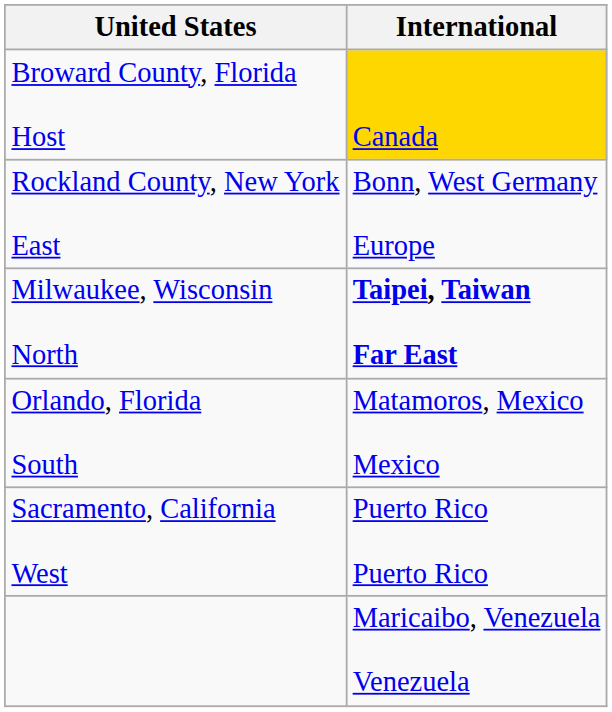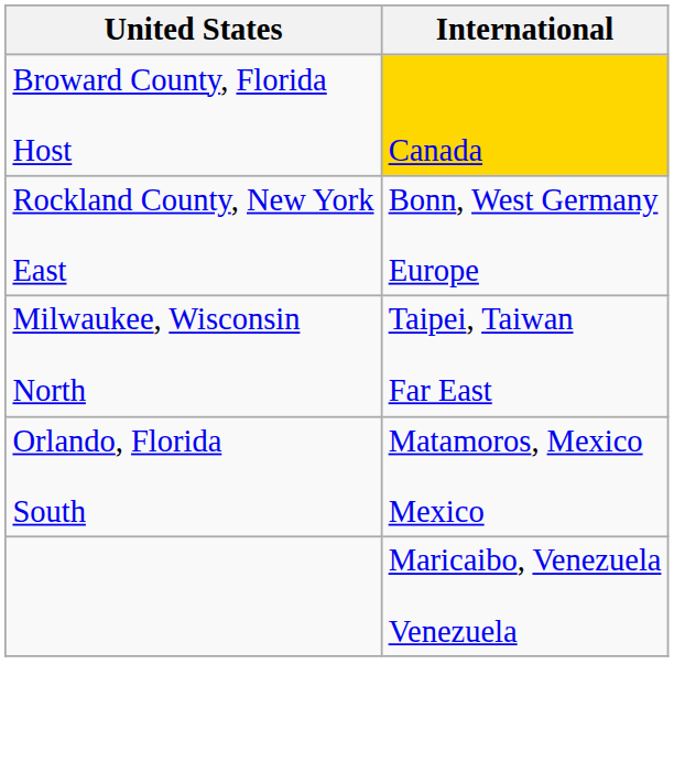Milwaukee, Wisconsin North | International: bold -> normal
- row: Sacramento, California West | Puerto Rico Puerto Rico
